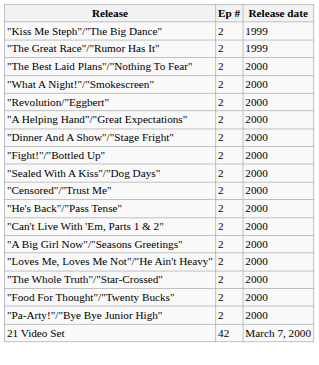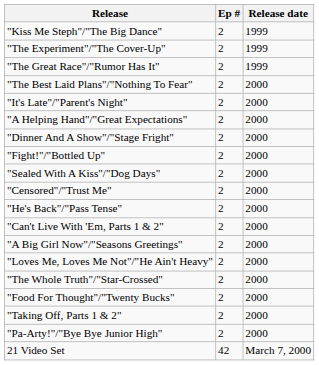+ row: "The Experiment"/"The Cover-Up" | 2 | 1999
- row: "What A Night!"/"Smokescreen" | 2 | 2000
+ row: "It's Late"/"Parent's Night" | 2 | 2000
- row: "Revolution/"Eggbert" | 2 | 2000
+ row: "Taking Off, Parts 1 & 2" | 2 | 2000
